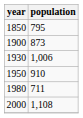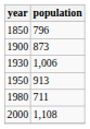1850 | population: 795 -> 796
1950 | population: 910 -> 913
